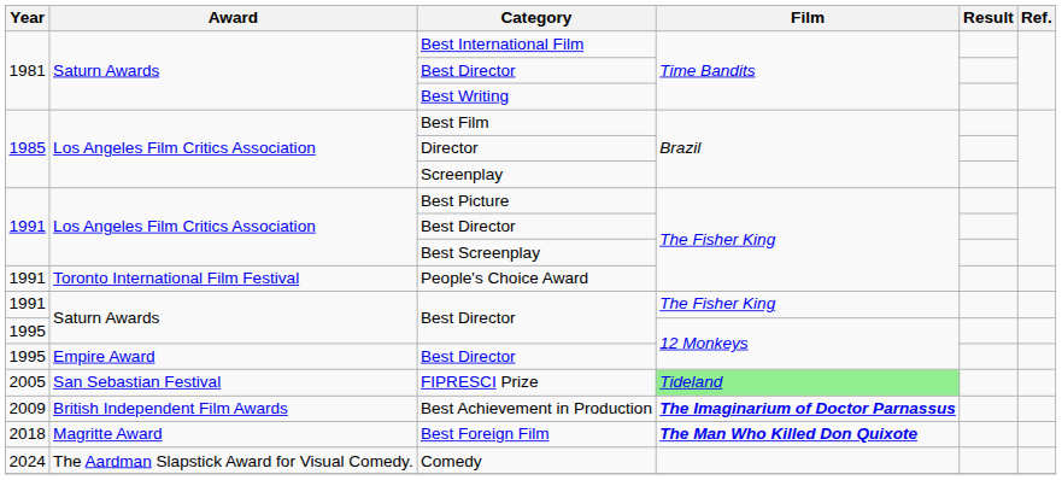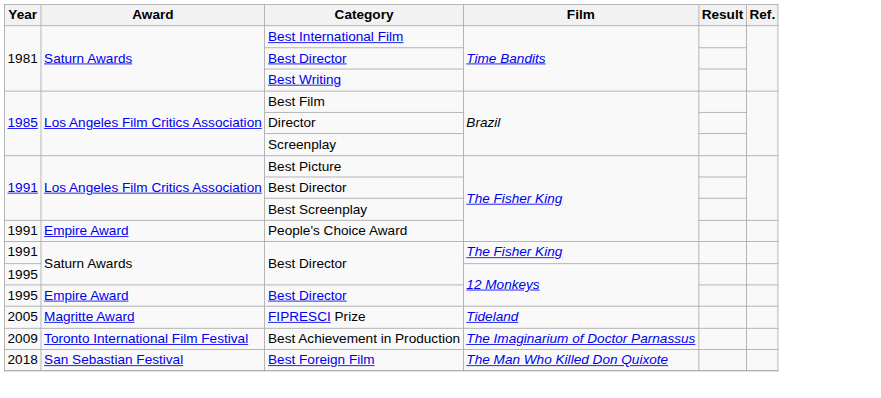People's Choice Award | Award: Toronto International Film Festival -> Empire Award
FIPRESCI Prize | Award: San Sebastian Festival -> Magritte Award
FIPRESCI Prize | Film: lightgreen background -> no background
Best Achievement in Production | Award: British Independent Film Awards -> Toronto International Film Festival
Best Achievement in Production | Film: bold -> normal
Best Foreign Film | Award: Magritte Award -> San Sebastian Festival
Best Foreign Film | Film: bold -> normal
- row: 2024 | The Aardman Slapstick Award for Visual Comedy. | Comedy
